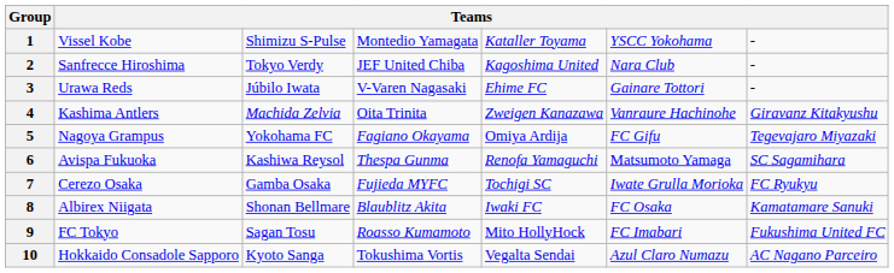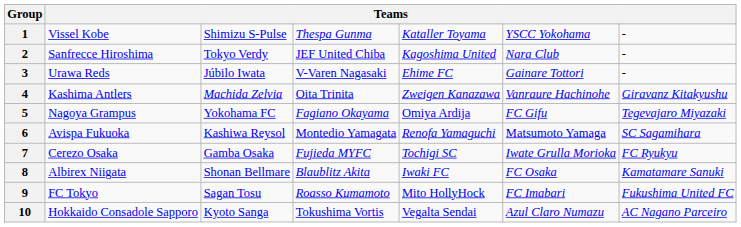1 | column 4: Montedio Yamagata -> Thespa Gunma
6 | column 4: Thespa Gunma -> Montedio Yamagata
